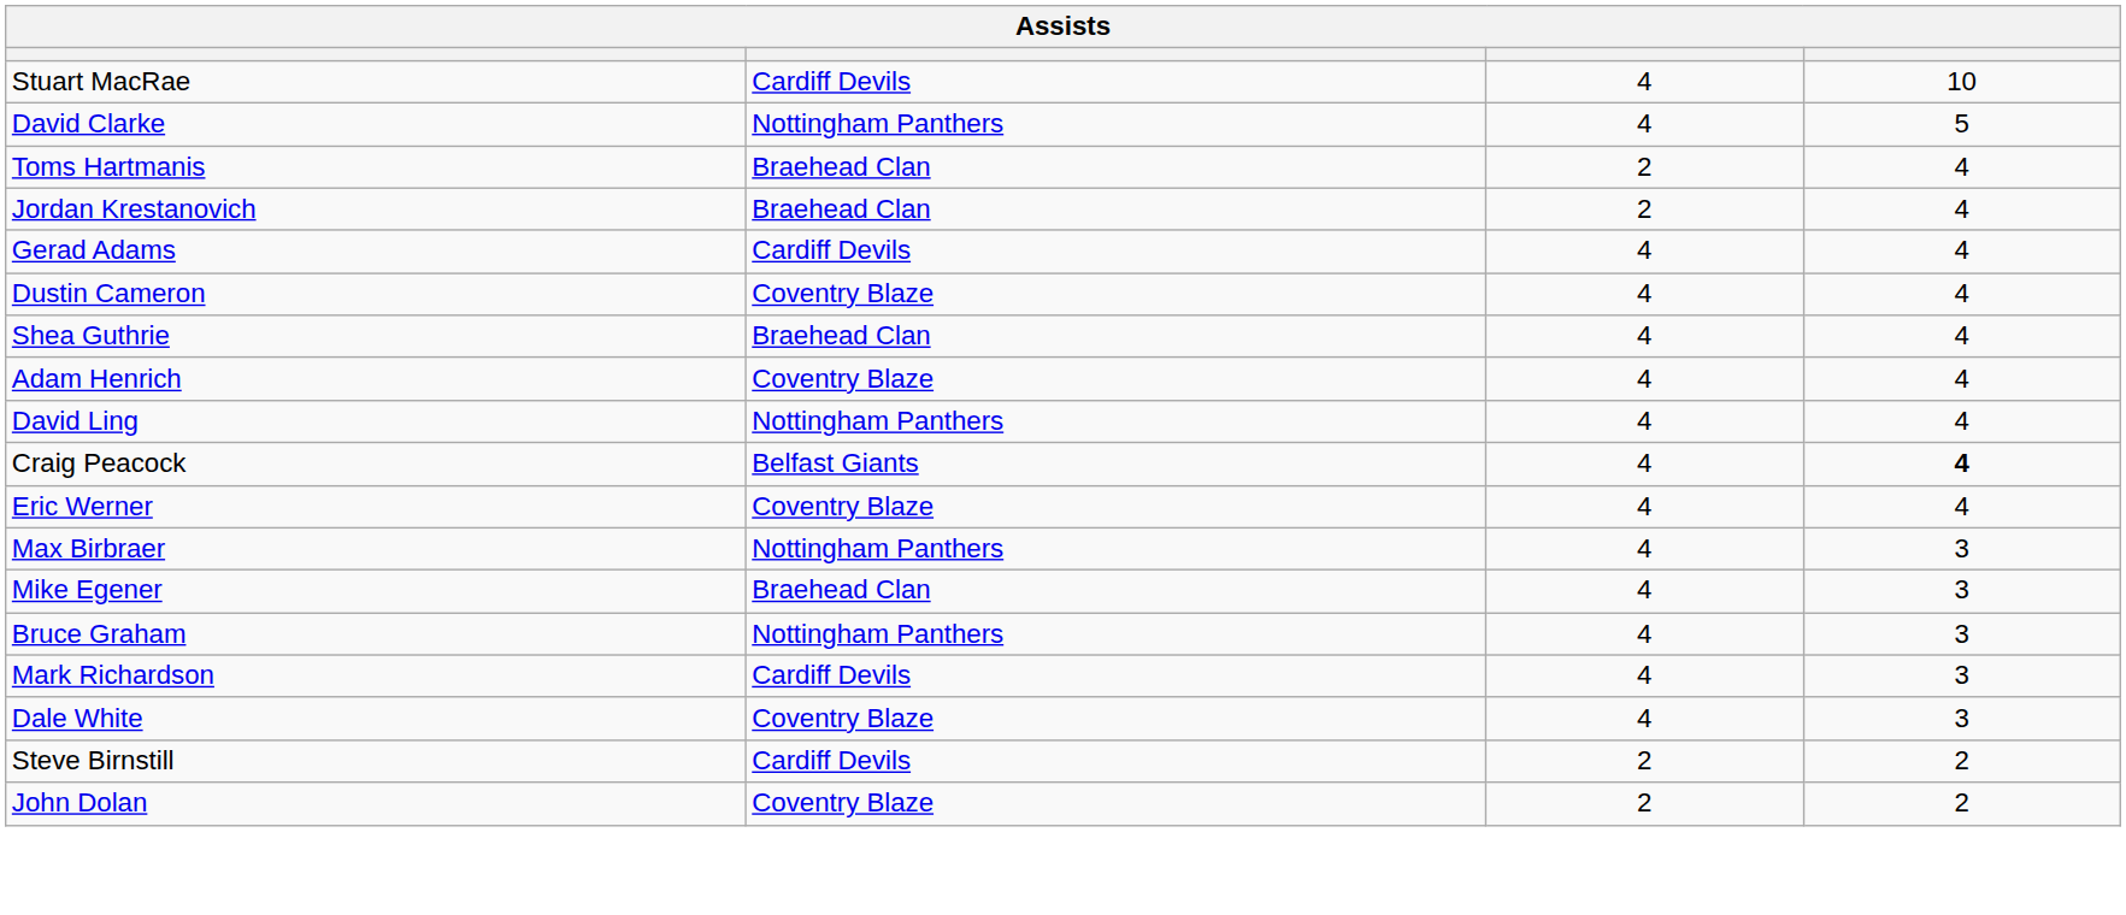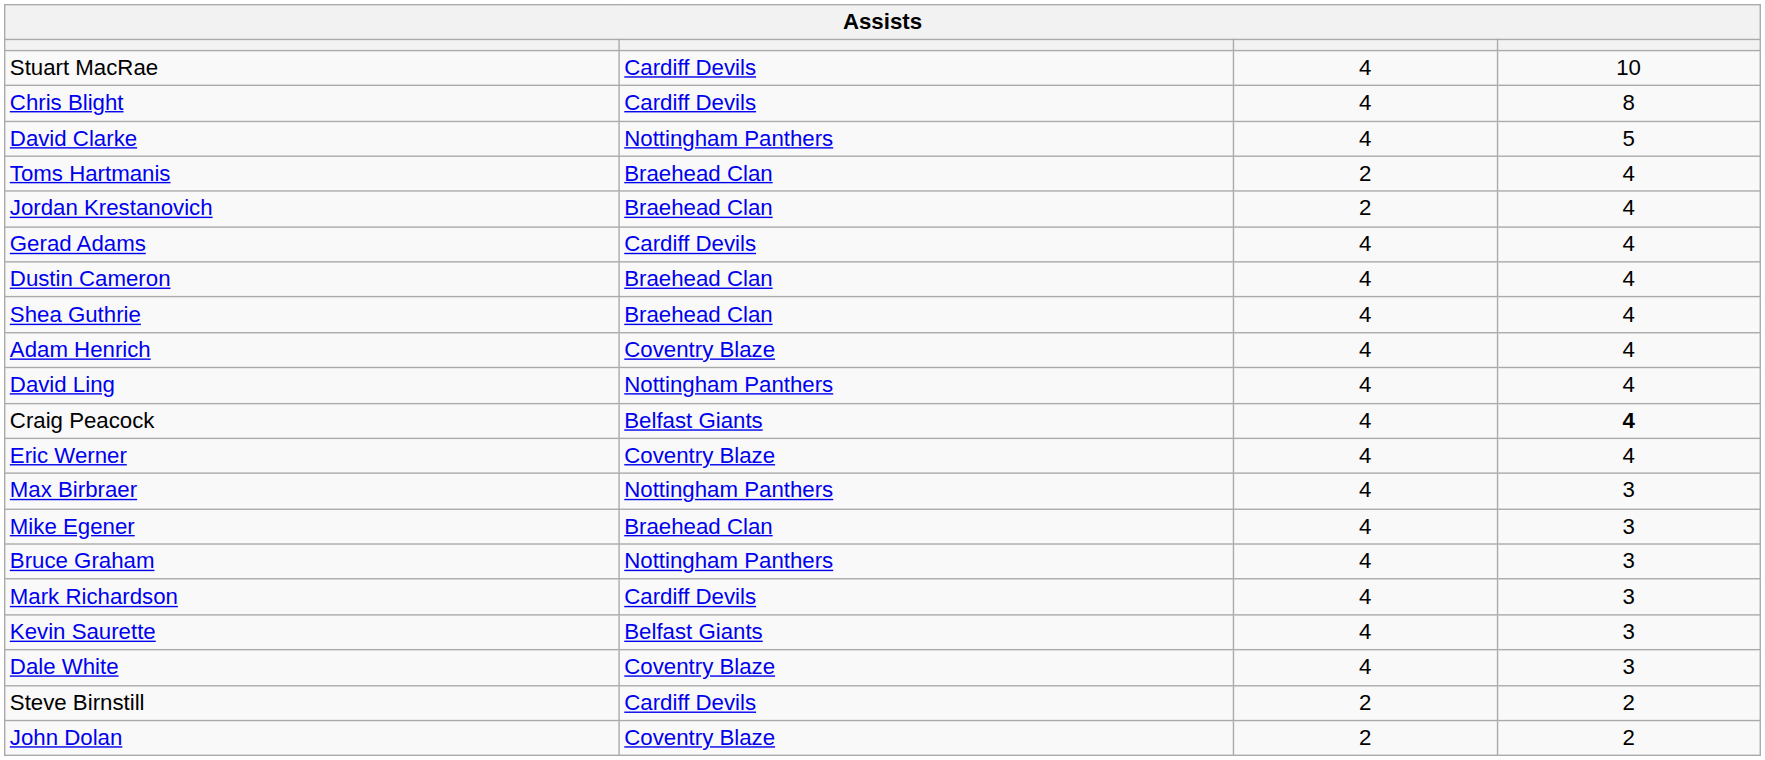+ row: Chris Blight | Cardiff Devils | 4 | 8
Dustin Cameron | column 2: Coventry Blaze -> Braehead Clan
+ row: Kevin Saurette | Belfast Giants | 4 | 3
